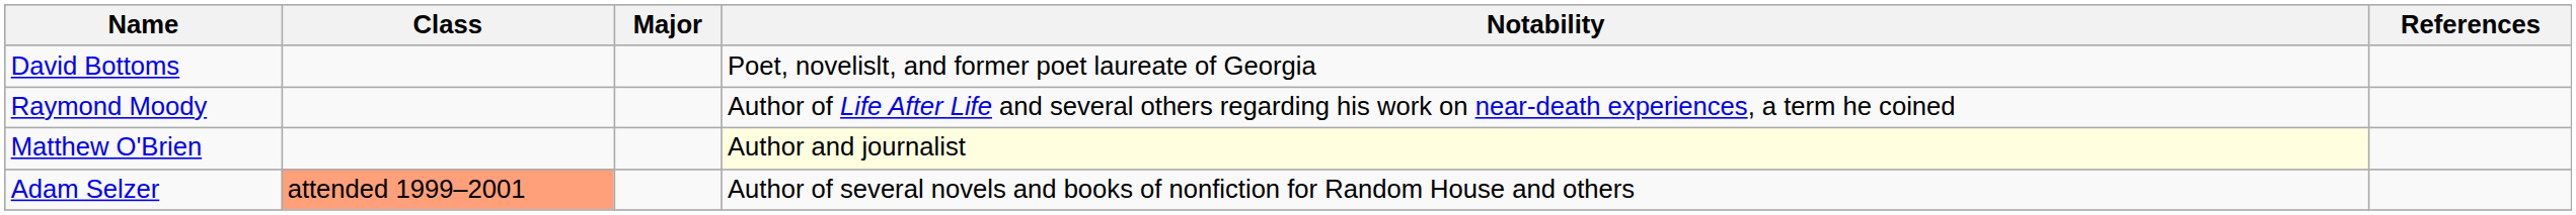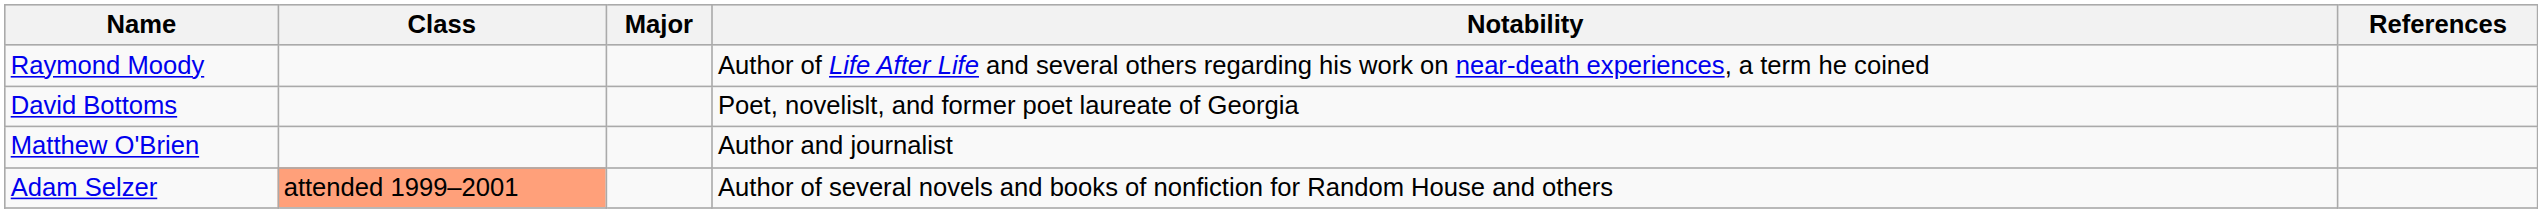rows swapped: David Bottoms <-> Raymond Moody
Matthew O'Brien | Notability: lightyellow background -> no background
